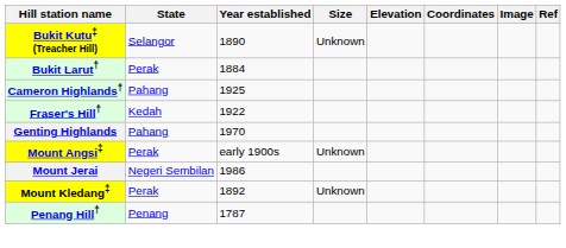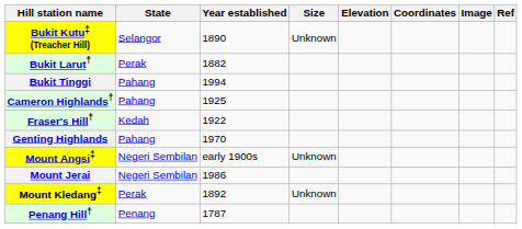Bukit Larut† | Year established: 1884 -> 1882
+ row: Bukit Tinggi | Pahang | 1994
Mount Angsi‡ | State: Perak -> Negeri Sembilan
